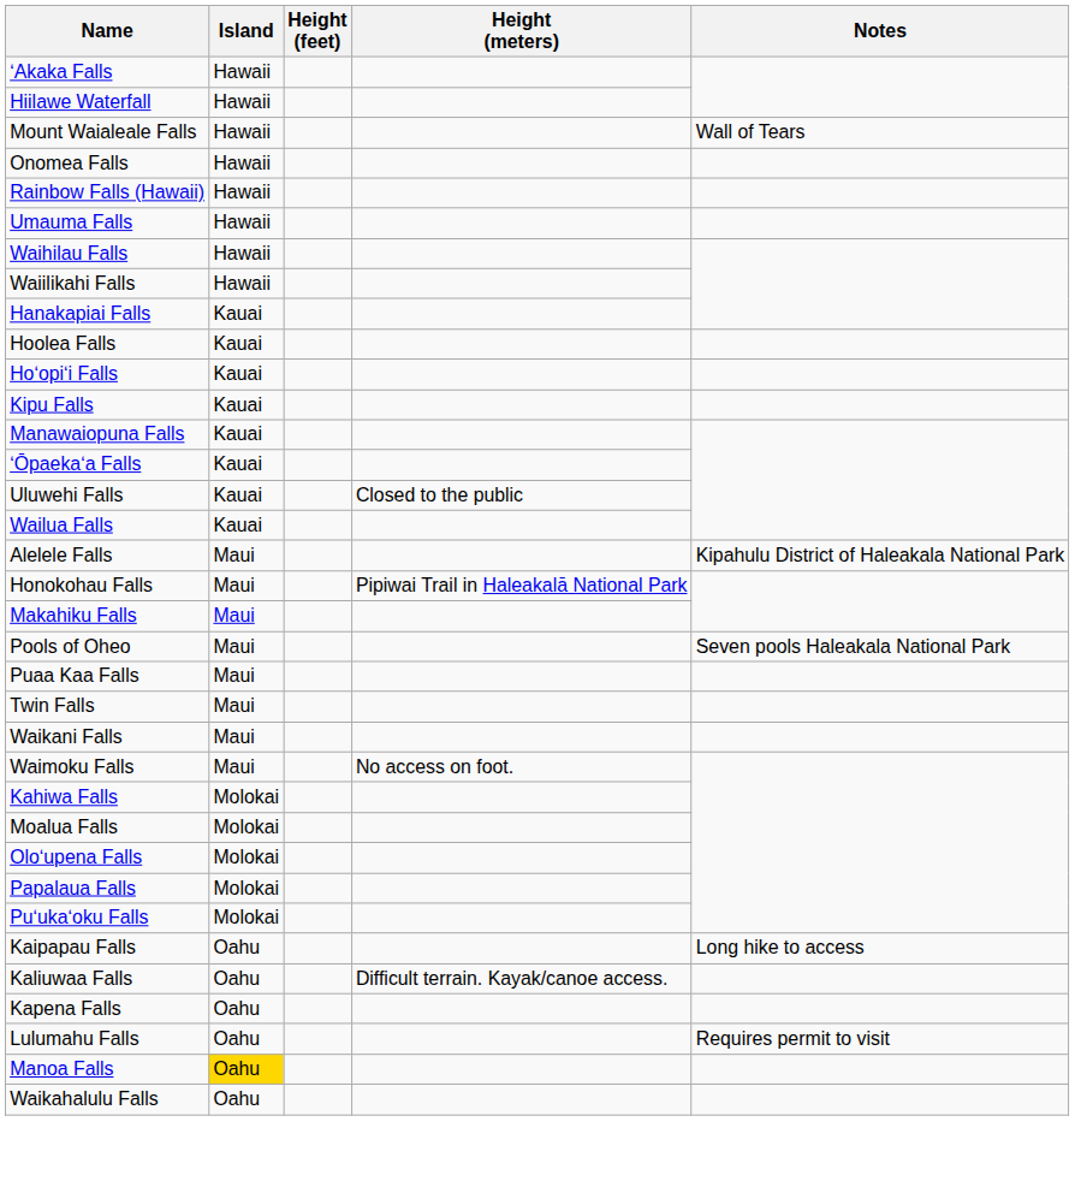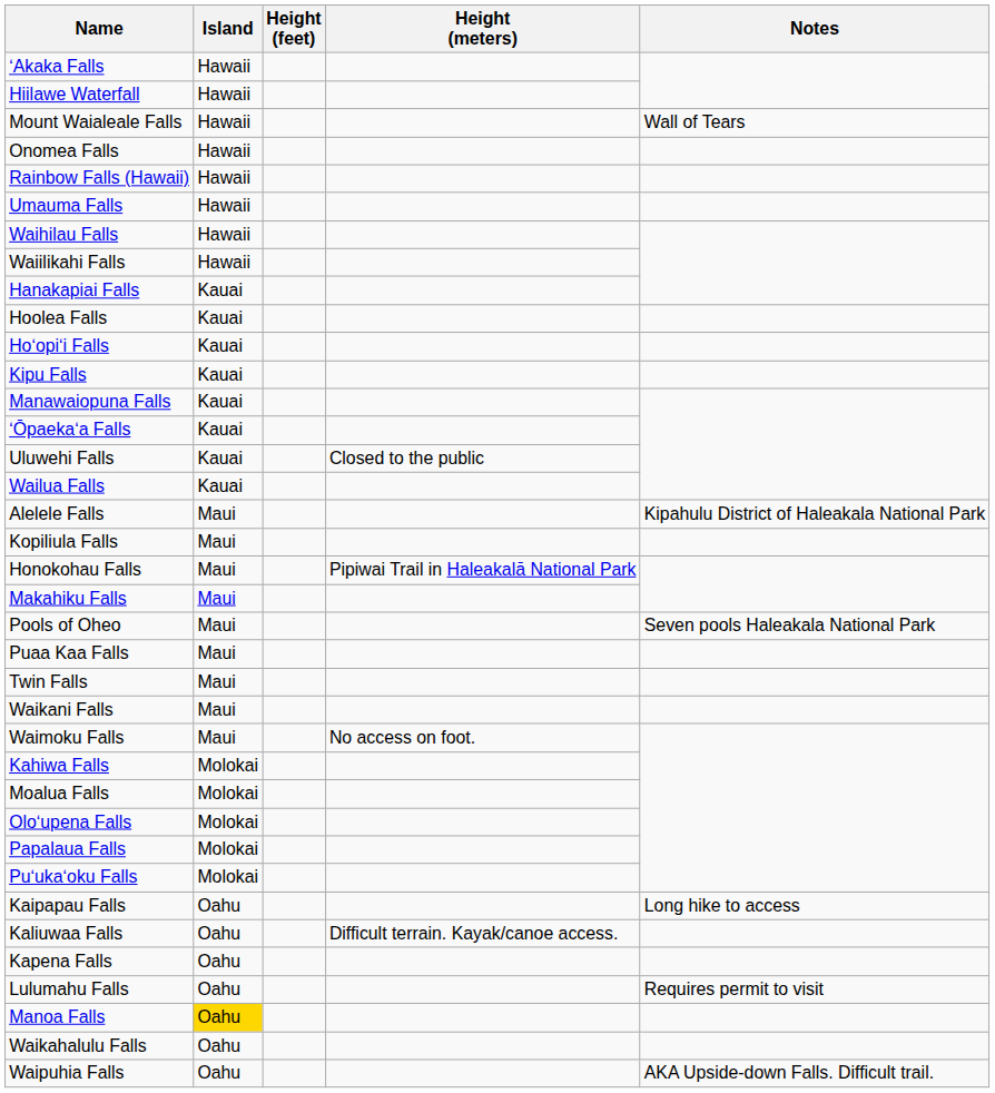+ row: Kopiliula Falls | Maui
+ row: Waipuhia Falls | Oahu | AKA Upside-down Falls. Difficult trail.
